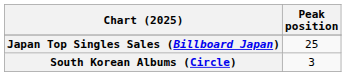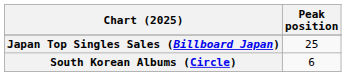South Korean Albums (Circle) | Peak position: 3 -> 6
